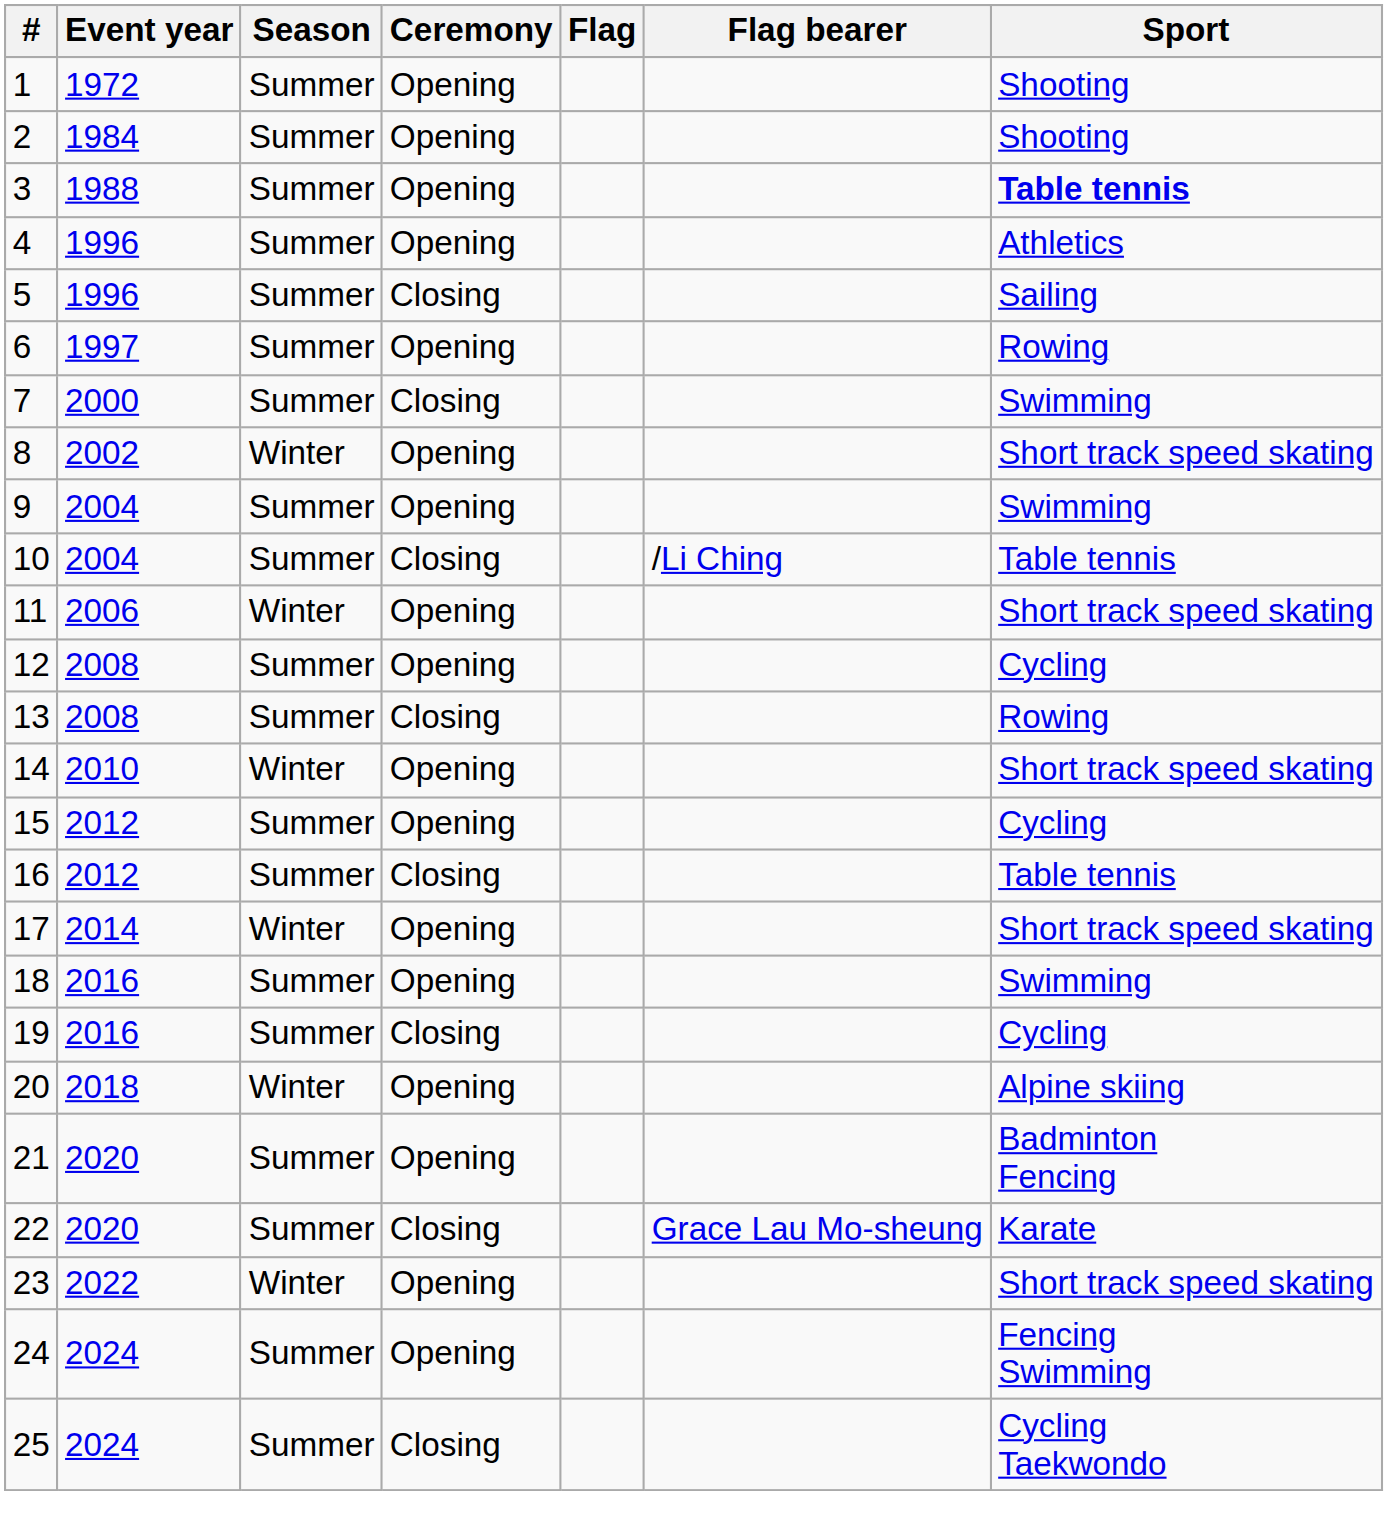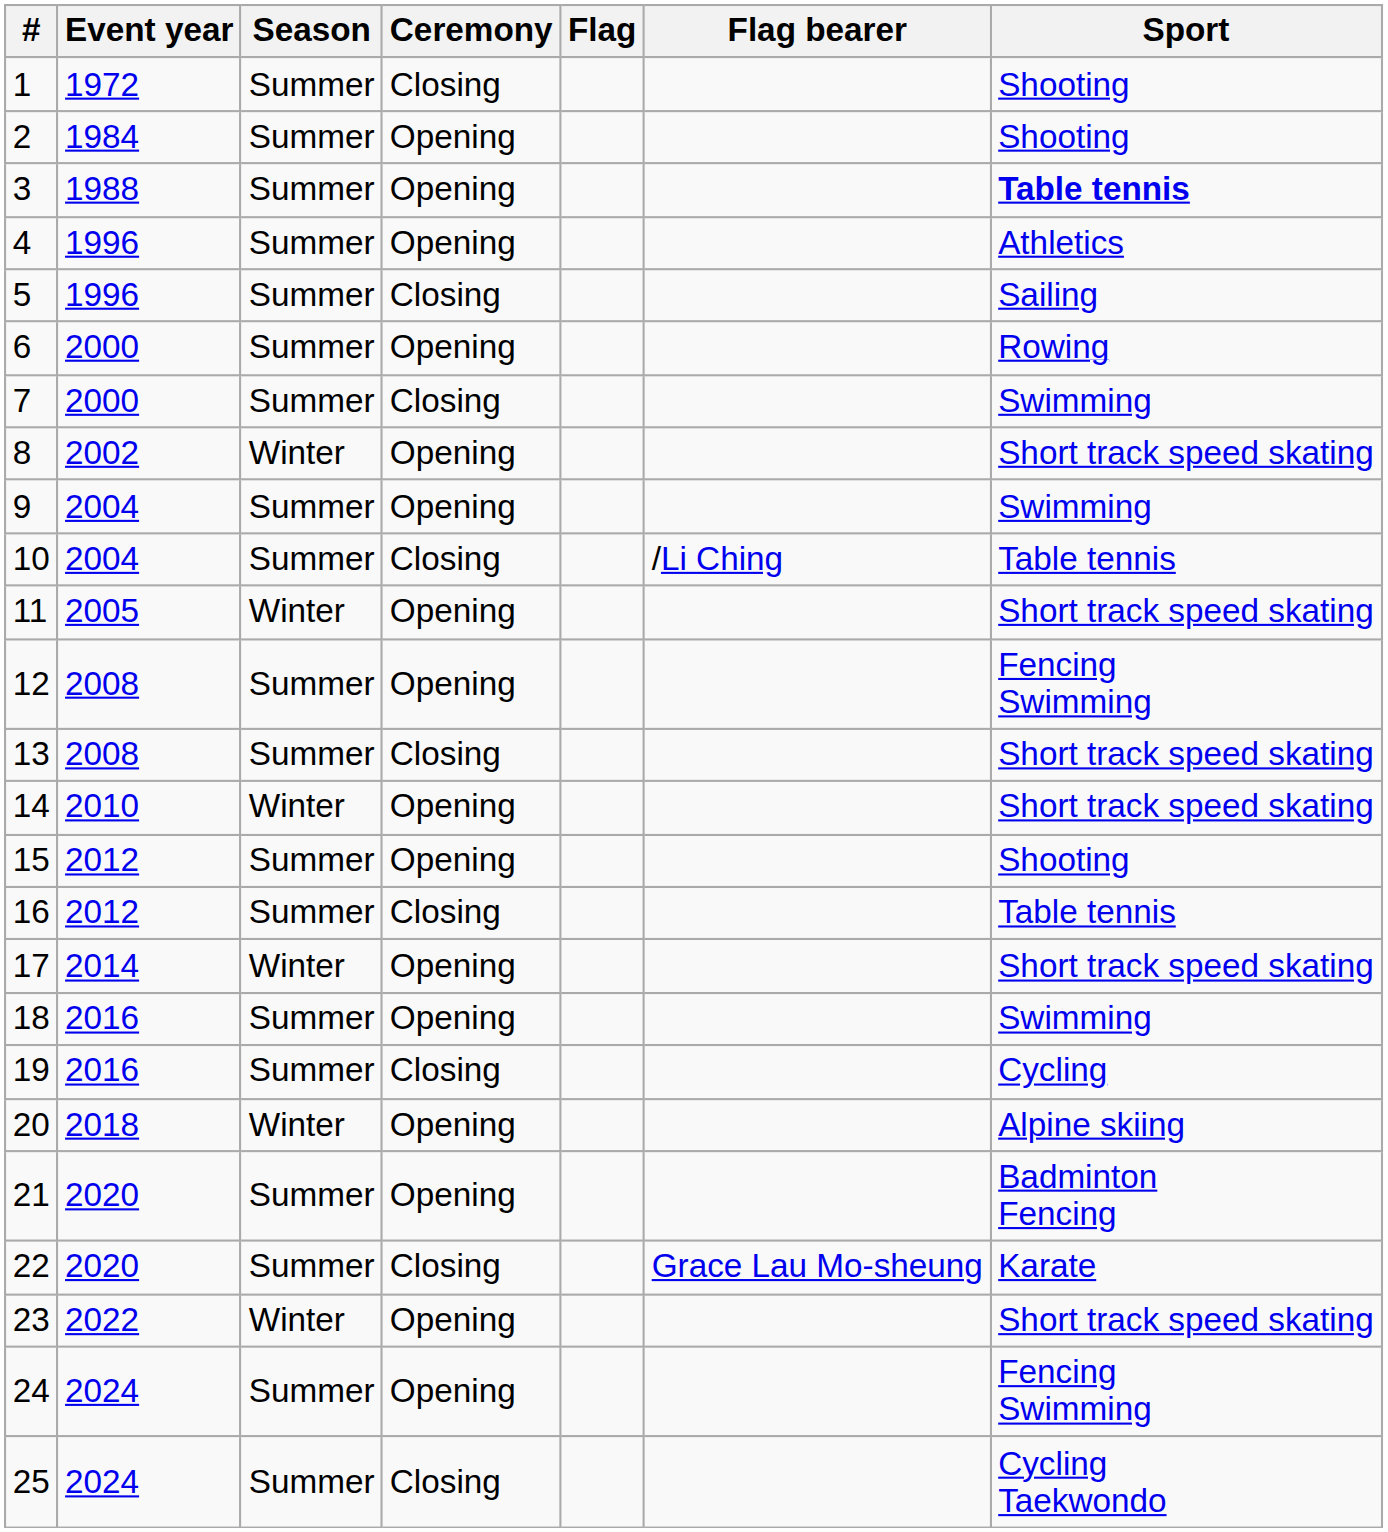1 | Ceremony: Opening -> Closing
6 | Event year: 1997 -> 2000
11 | Event year: 2006 -> 2005
12 | Sport: Cycling -> Fencing Swimming
13 | Sport: Rowing -> Short track speed skating
15 | Sport: Cycling -> Shooting
